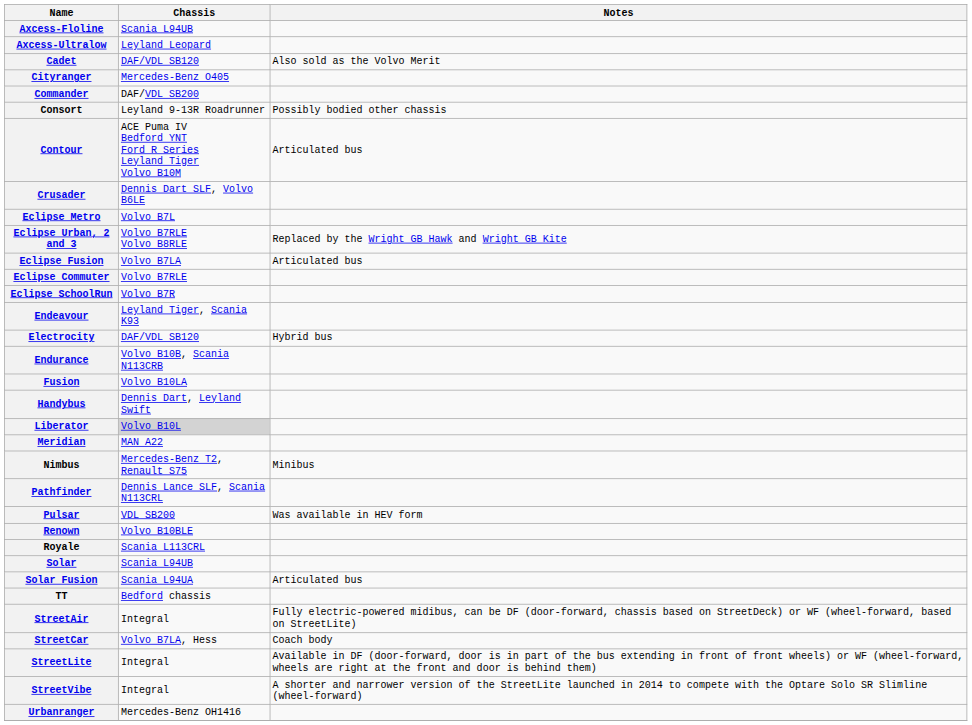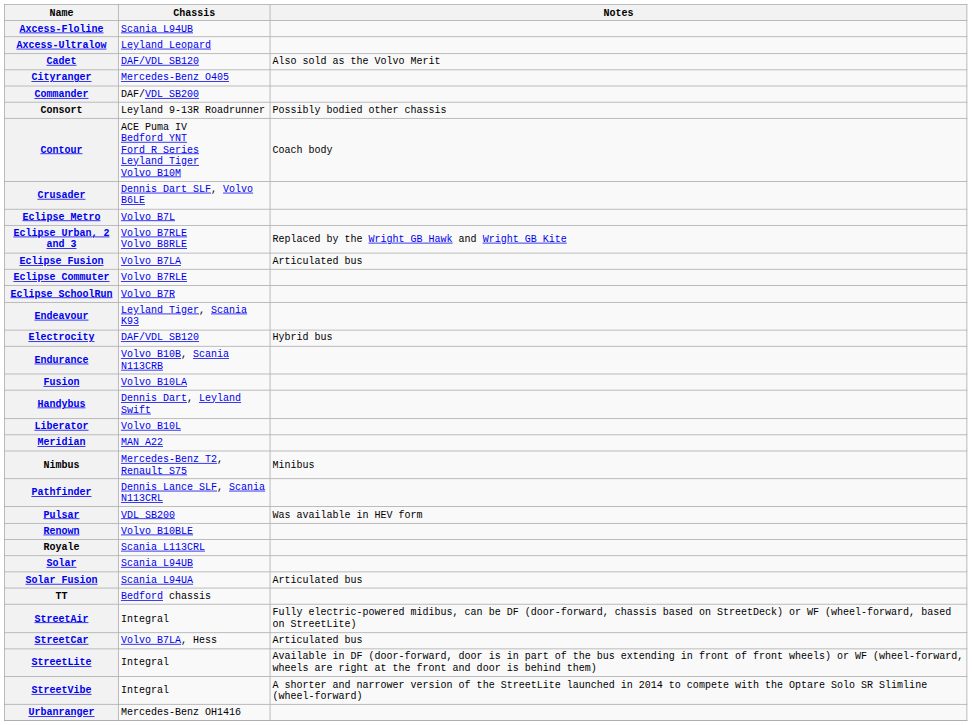Contour | Notes: Articulated bus -> Coach body
Liberator | Chassis: lightgrey background -> no background
StreetCar | Notes: Coach body -> Articulated bus
